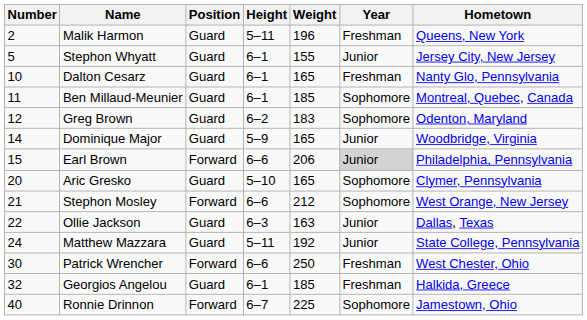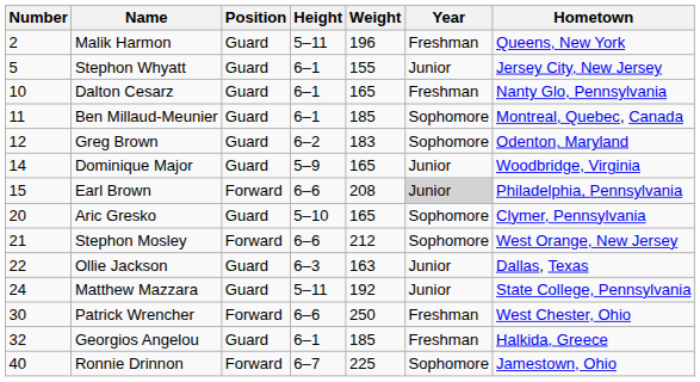Earl Brown | Weight: 206 -> 208
